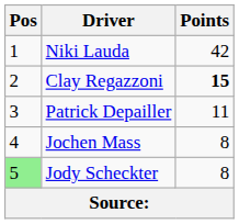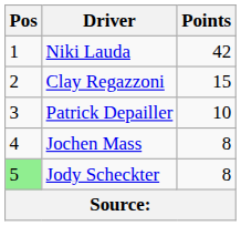Clay Regazzoni | Points: bold -> normal
Patrick Depailler | Points: 11 -> 10
